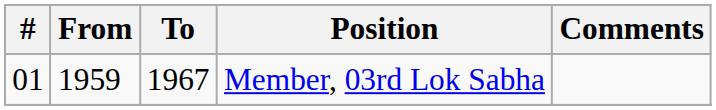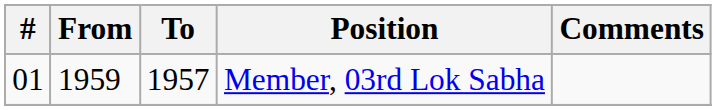Member, 03rd Lok Sabha | To: 1967 -> 1957
